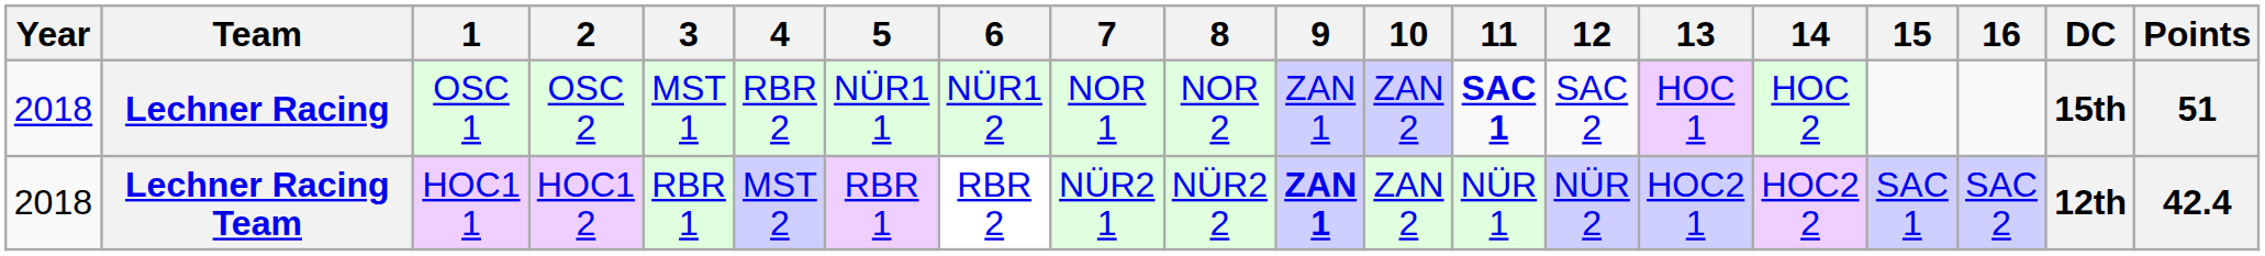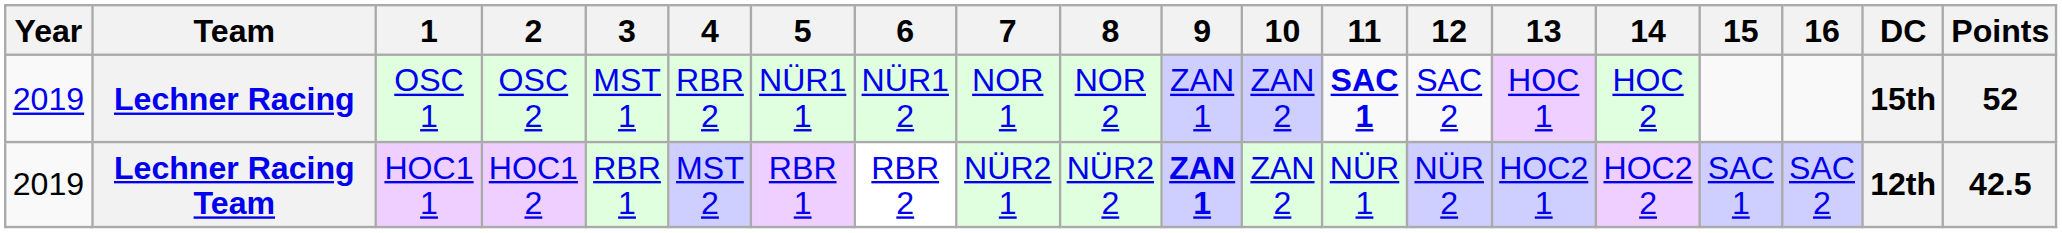Lechner Racing | Year: 2018 -> 2019
Lechner Racing | Points: 51 -> 52
Lechner Racing Team | Year: 2018 -> 2019
Lechner Racing Team | Points: 42.4 -> 42.5
